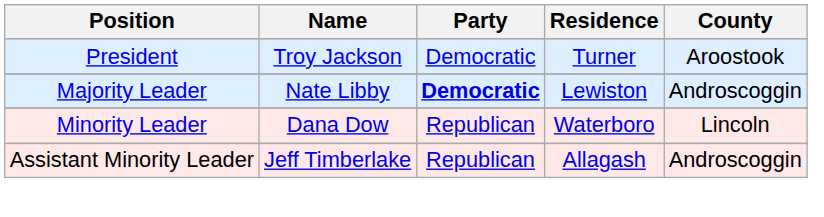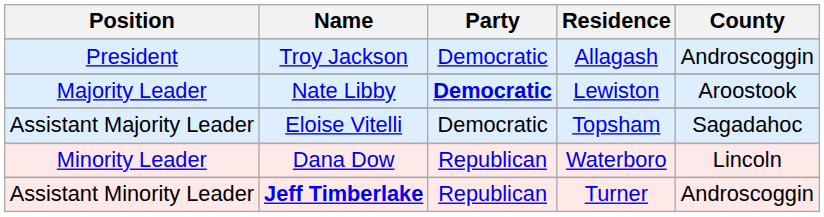President | Residence: Turner -> Allagash
President | County: Aroostook -> Androscoggin
Majority Leader | County: Androscoggin -> Aroostook
+ row: Assistant Majority Leader | Eloise Vitelli | Democratic | Topsham | Sagadahoc
Assistant Minority Leader | Name: normal -> bold
Assistant Minority Leader | Residence: Allagash -> Turner
